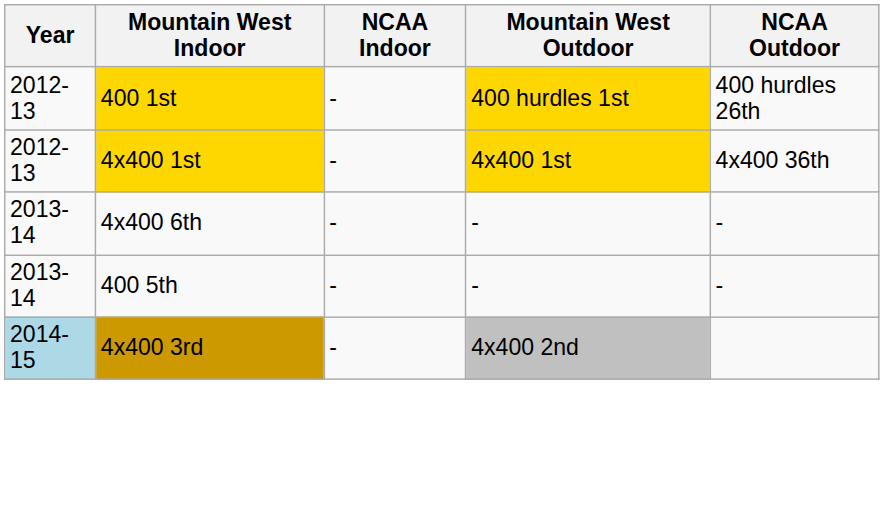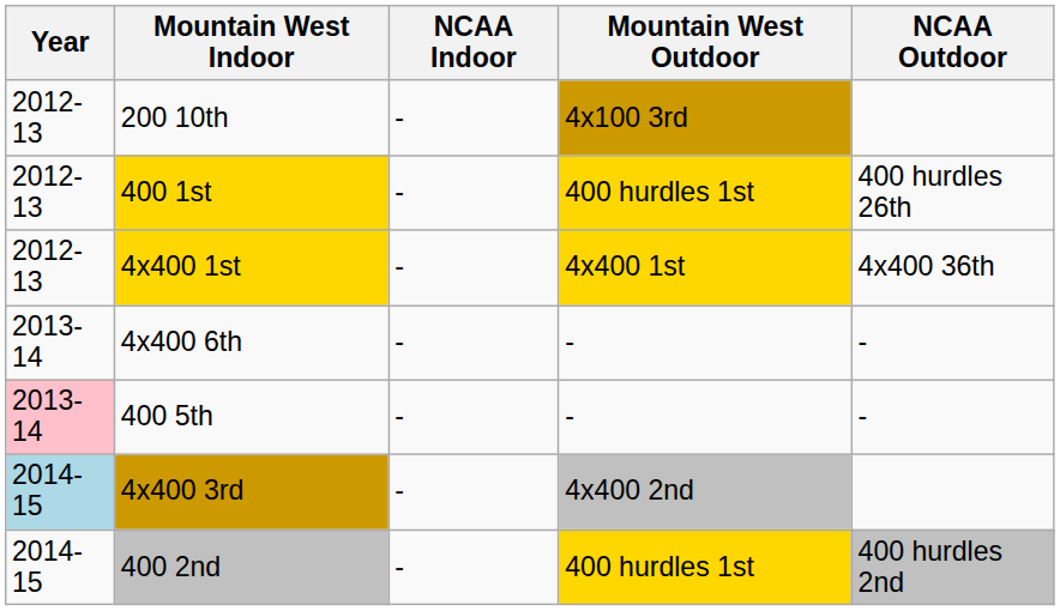+ row: 2012-13 | 200 10th | - | 4x100 3rd
400 5th | Year: no background -> pink background
+ row: 2014-15 | 400 2nd | - | 400 hurdles 1st | 400 hurdles 2nd
